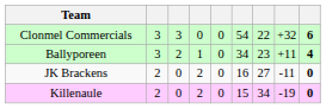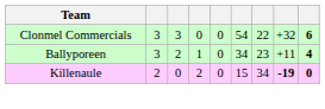- row: JK Brackens | 2 | 0 | 2 | 0 | 16 | 27 | -11 | 0
Killenaule | column 8: normal -> bold
